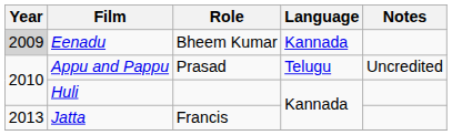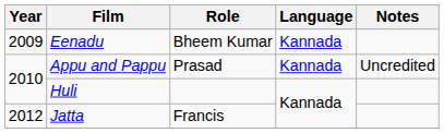Eenadu | Year: lightgrey background -> no background
Appu and Pappu | Language: Telugu -> Kannada
Jatta | Year: 2013 -> 2012
